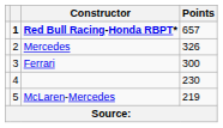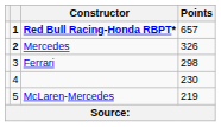Mercedes | column 2: normal -> bold
Ferrari | Points: 300 -> 298
